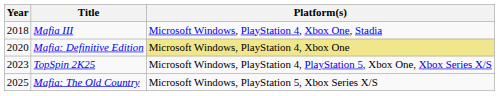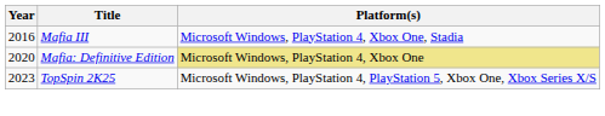Mafia III | Year: 2018 -> 2016
- row: 2025 | Mafia: The Old Country | Microsoft Windows, PlayStation 5, Xbox Series X/S
